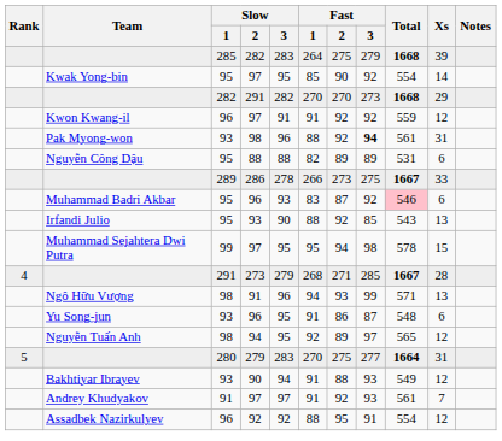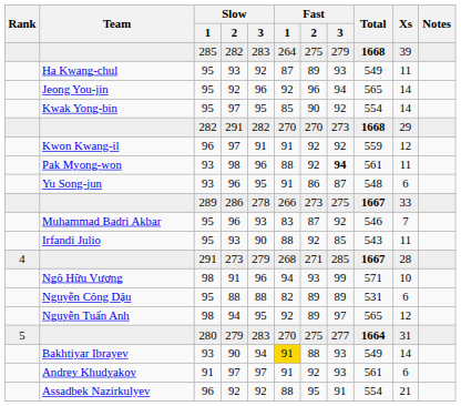+ row: Ha Kwang-chul | 95 | 93 | 92 | 87 | 89 | 93 | 549 | 11
+ row: Jeong You-jin | 95 | 92 | 96 | 92 | 96 | 94 | 565 | 14
Pak Myong-won | Xs: 31 -> 11
rows swapped: Yu Song-jun <-> Nguyễn Công Dậu
Muhammad Badri Akbar | Total: pink background -> no background
Muhammad Badri Akbar | Xs: 6 -> 7
Irfandi Julio | Xs: 13 -> 11
- row: Muhammad Sejahtera Dwi Putra | 99 | 97 | 95 | 95 | 94 | 98 | 578 | 15
Ngô Hữu Vượng | Xs: 13 -> 10
Bakhtiyar Ibrayev | Fast / 1: no background -> gold background
Bakhtiyar Ibrayev | Xs: 12 -> 14
Andrey Khudyakov | Xs: 7 -> 6
Assadbek Nazirkulyev | Xs: 12 -> 21
